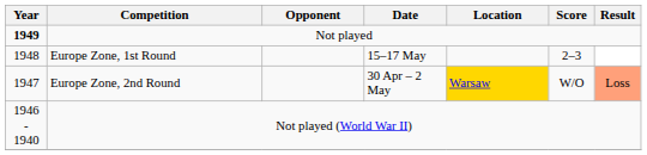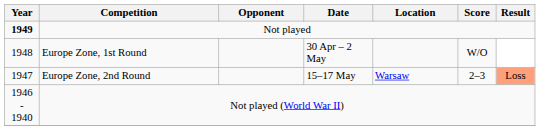Europe Zone, 1st Round | Date: 15–17 May -> 30 Apr – 2 May
Europe Zone, 1st Round | Score: 2–3 -> W/O
Europe Zone, 2nd Round | Date: 30 Apr – 2 May -> 15–17 May
Europe Zone, 2nd Round | Location: gold background -> no background
Europe Zone, 2nd Round | Score: W/O -> 2–3
